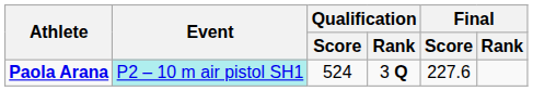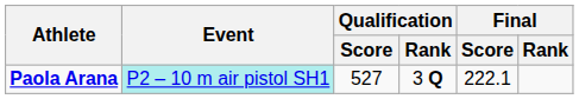Paola Arana | Qualification / Score: 524 -> 527
Paola Arana | Final / Score: 227.6 -> 222.1
